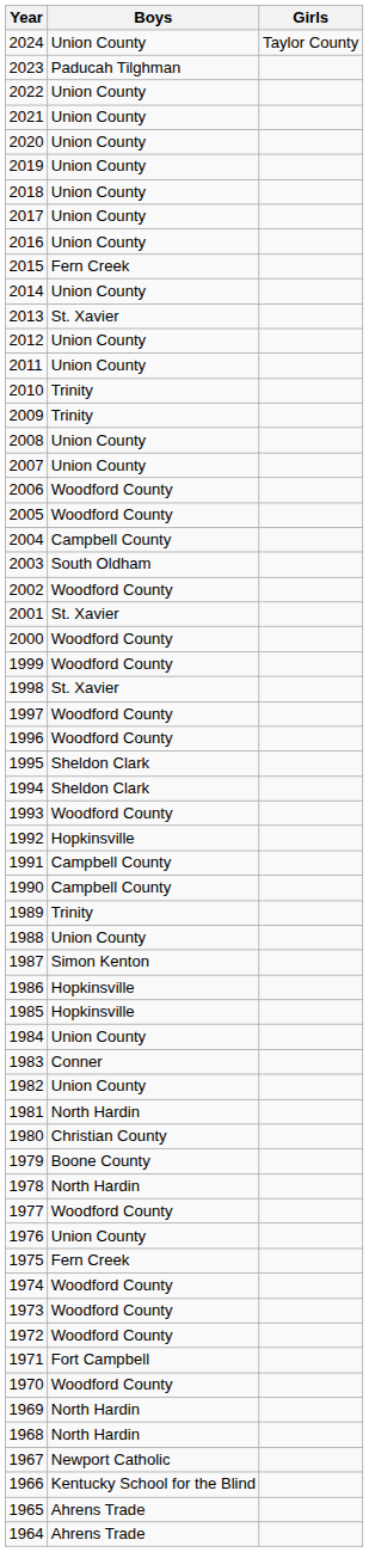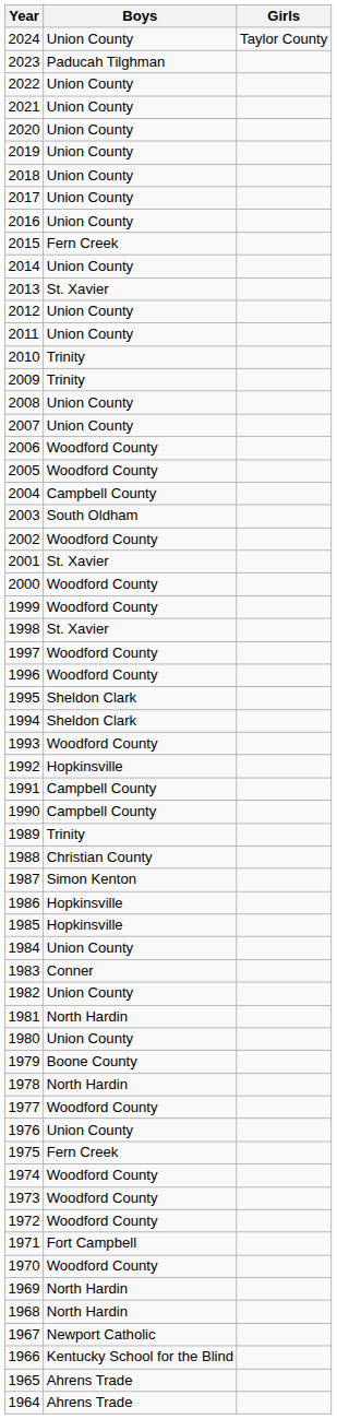1988 | Boys: Union County -> Christian County
1980 | Boys: Christian County -> Union County
